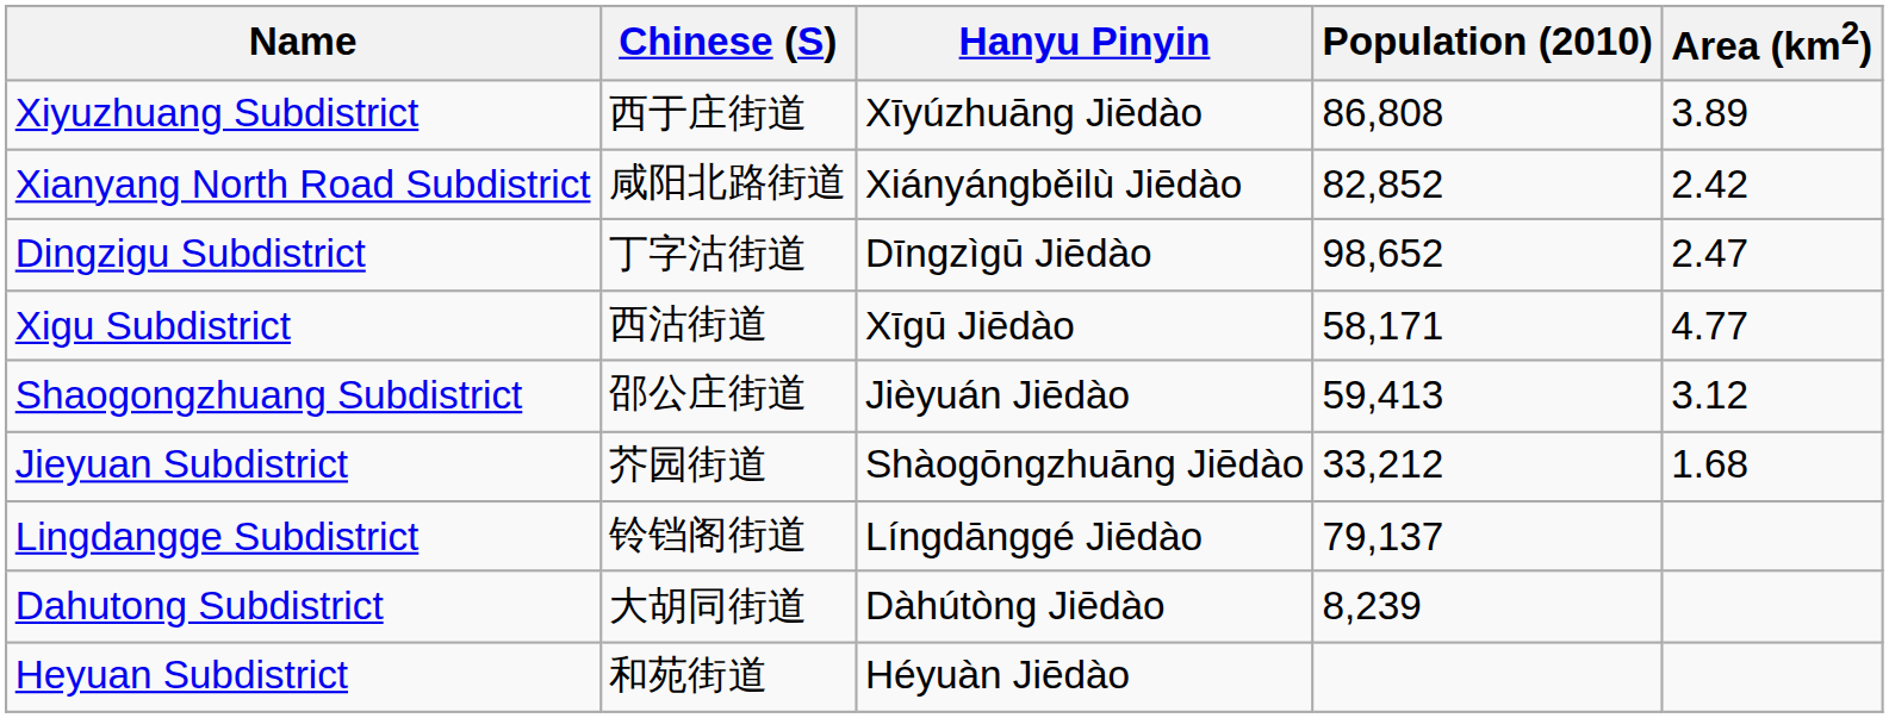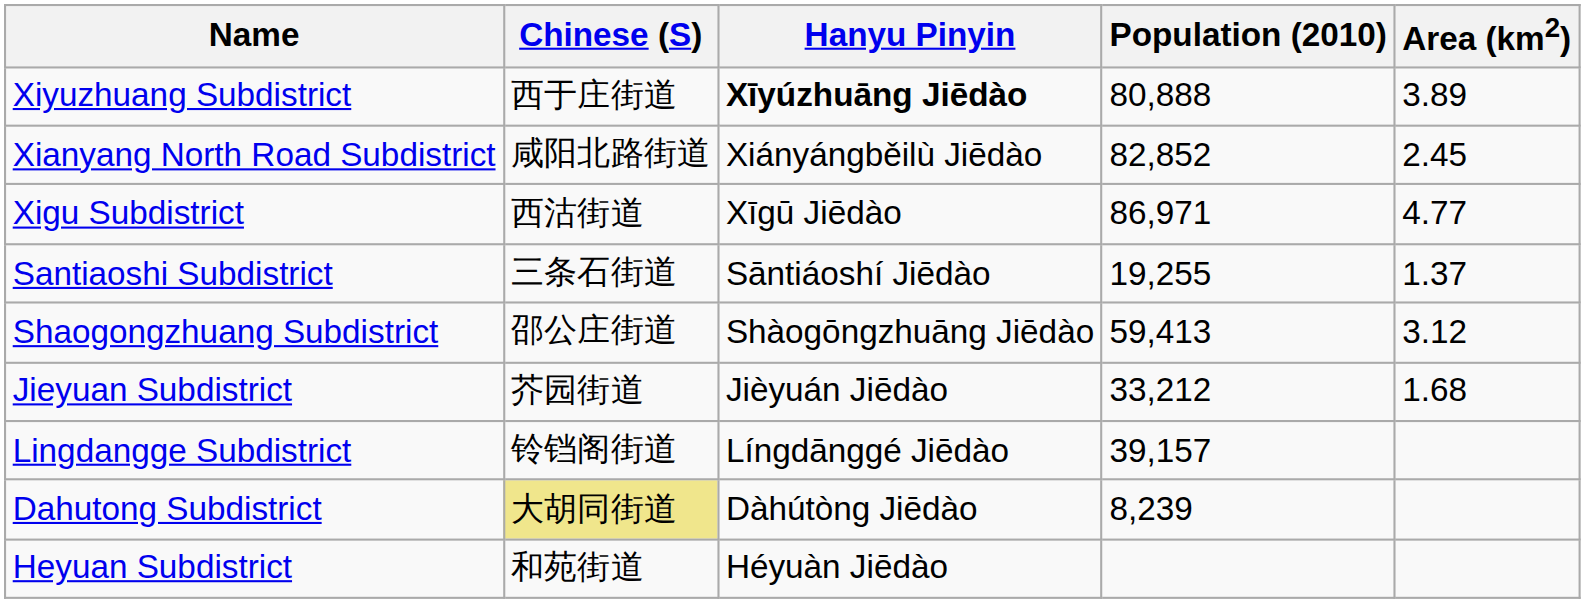Xiyuzhuang Subdistrict | Hanyu Pinyin: normal -> bold
Xiyuzhuang Subdistrict | Population (2010): 86,808 -> 80,888
Xianyang North Road Subdistrict | Area (km2): 2.42 -> 2.45
- row: Dingzigu Subdistrict | 丁字沽街道 | Dīngzìgū Jiēdào | 98,652 | 2.47
Xigu Subdistrict | Population (2010): 58,171 -> 86,971
+ row: Santiaoshi Subdistrict | 三条石街道 | Sāntiáoshí Jiēdào | 19,255 | 1.37
Shaogongzhuang Subdistrict | Hanyu Pinyin: Jièyuán Jiēdào -> Shàogōngzhuāng Jiēdào
Jieyuan Subdistrict | Hanyu Pinyin: Shàogōngzhuāng Jiēdào -> Jièyuán Jiēdào
Lingdangge Subdistrict | Population (2010): 79,137 -> 39,157
Dahutong Subdistrict | Chinese (S): no background -> khaki background
